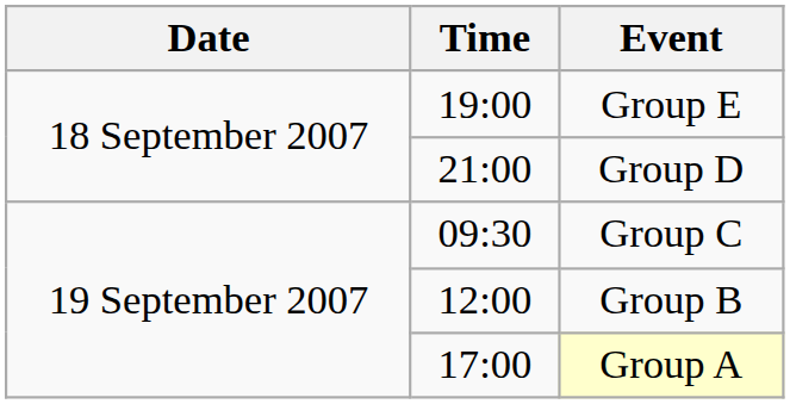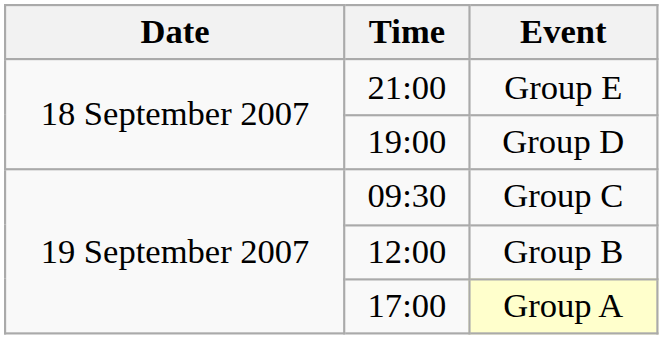Group E | Time: 19:00 -> 21:00
Group D | Time: 21:00 -> 19:00
